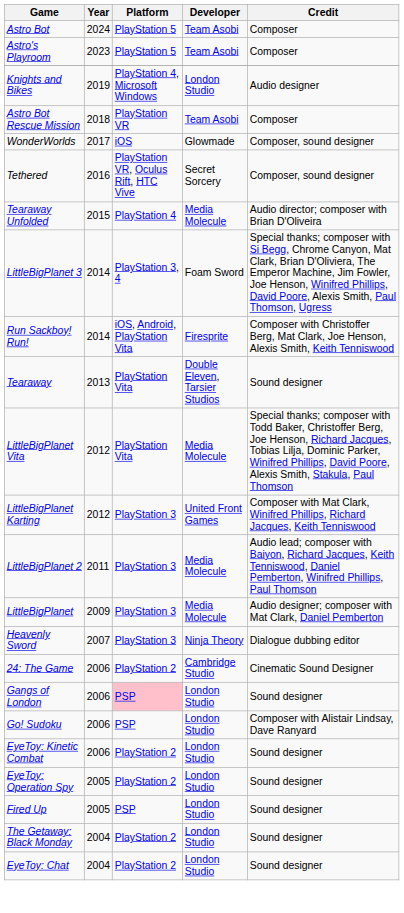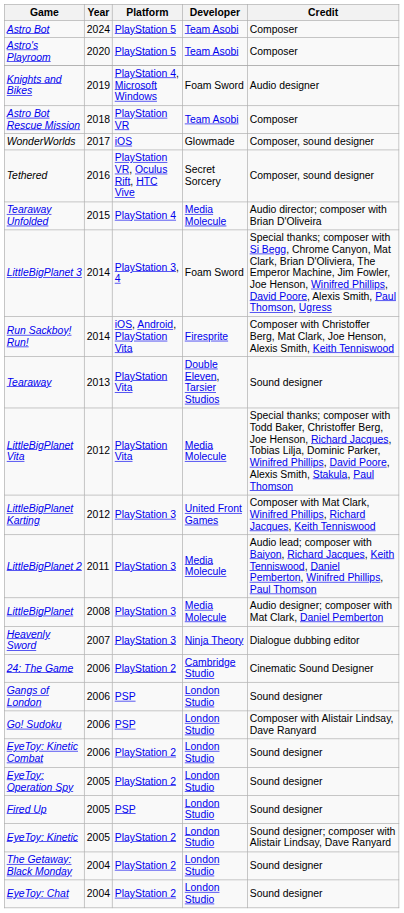Astro's Playroom | Year: 2023 -> 2020
Knights and Bikes | Developer: London Studio -> Foam Sword
LittleBigPlanet | Year: 2009 -> 2008
Gangs of London | Platform: pink background -> no background
+ row: EyeToy: Kinetic | 2005 | PlayStation 2 | London Studio | Sound designer; composer with Alistair Lindsay, Dave Ranyard
